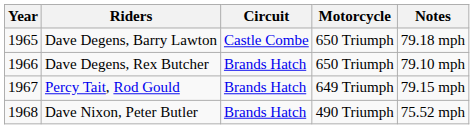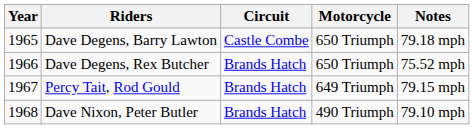Dave Degens, Rex Butcher | Notes: 79.10 mph -> 75.52 mph
Dave Nixon, Peter Butler | Notes: 75.52 mph -> 79.10 mph
